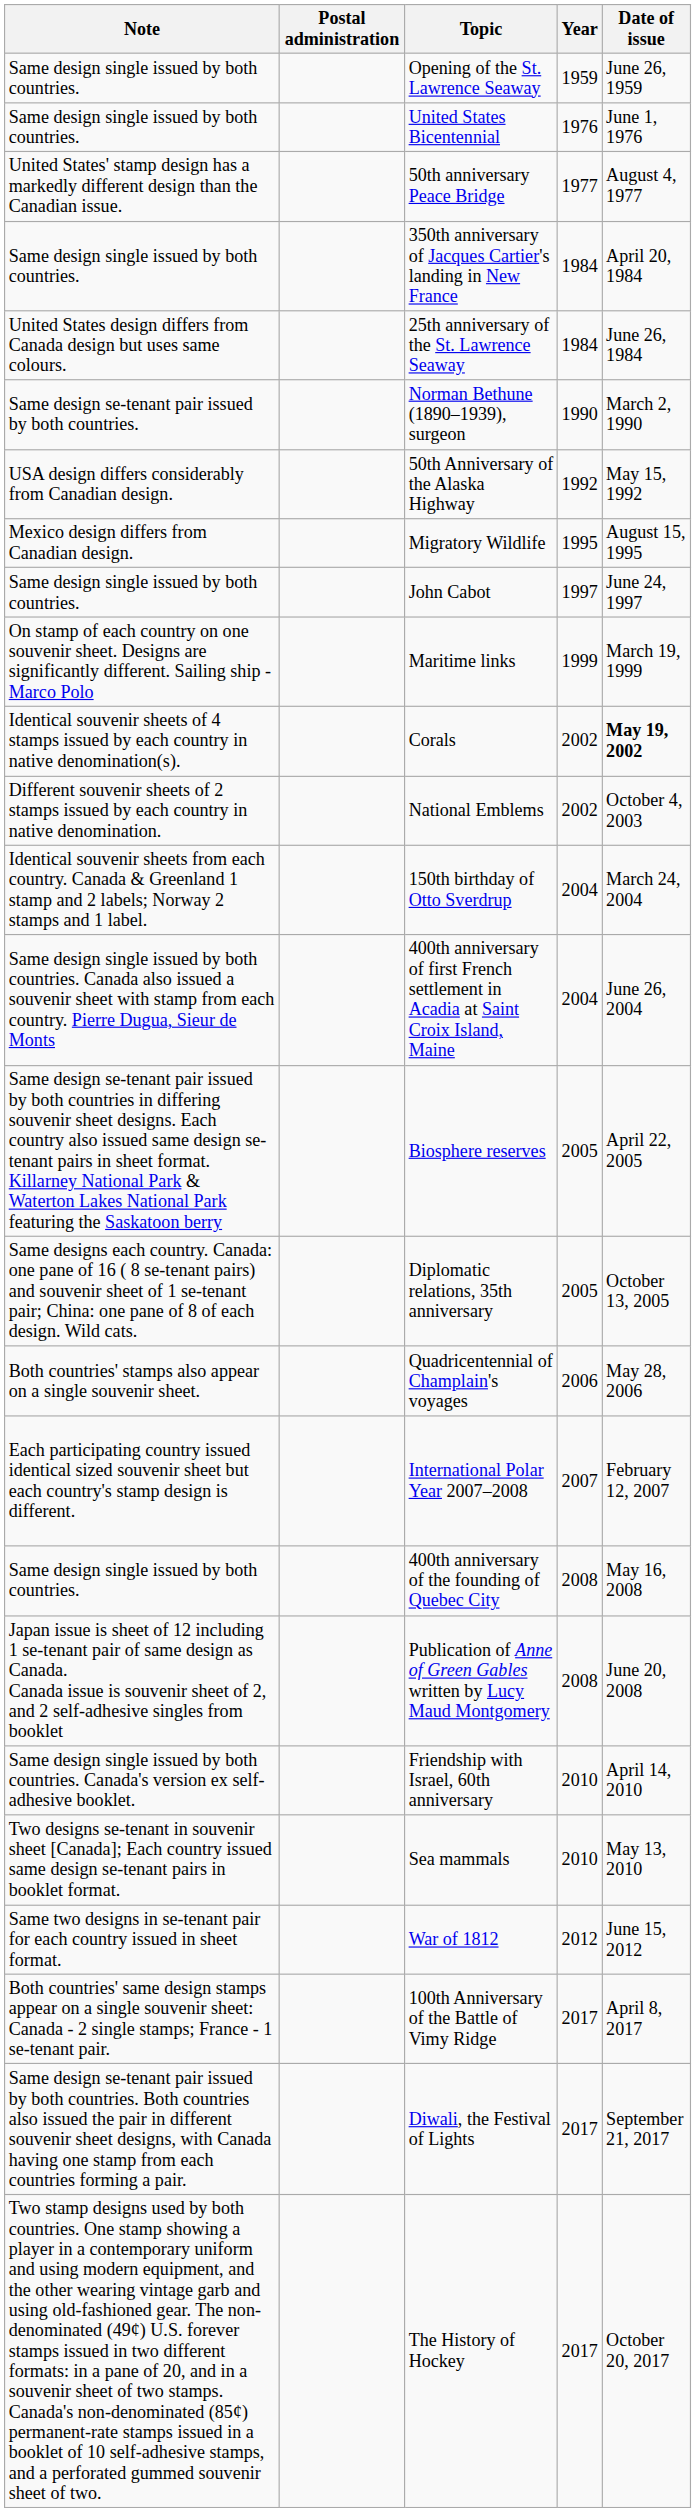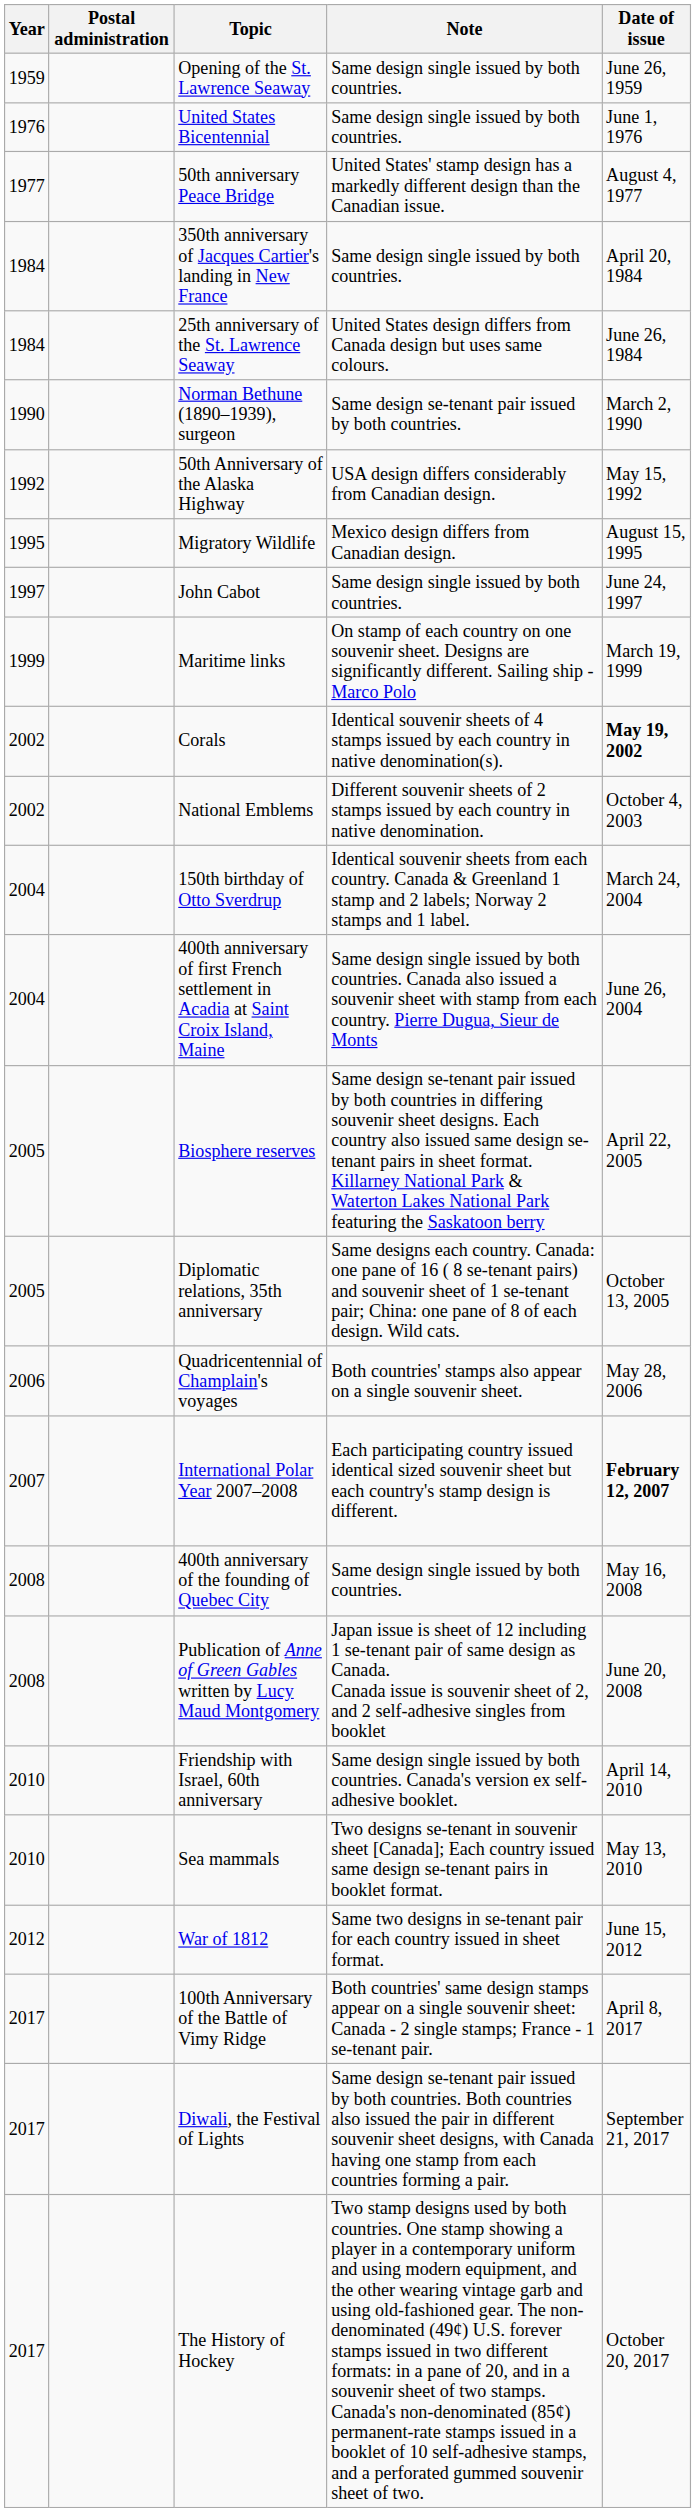columns swapped: Year <-> Note
International Polar Year 2007–2008 | Date of issue: normal -> bold
